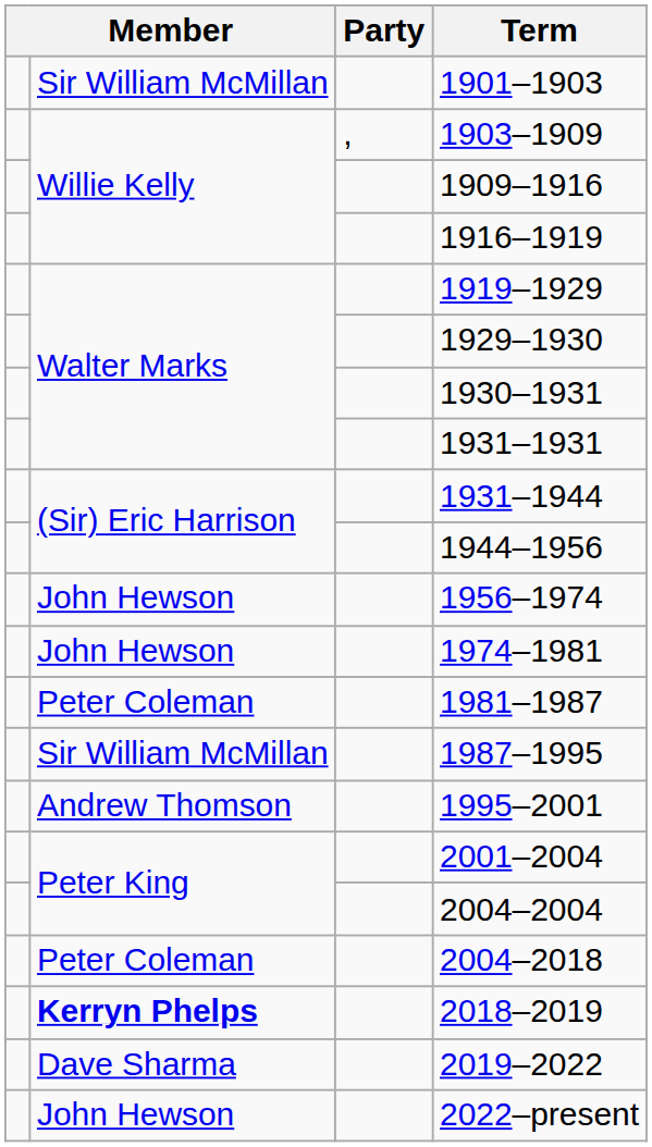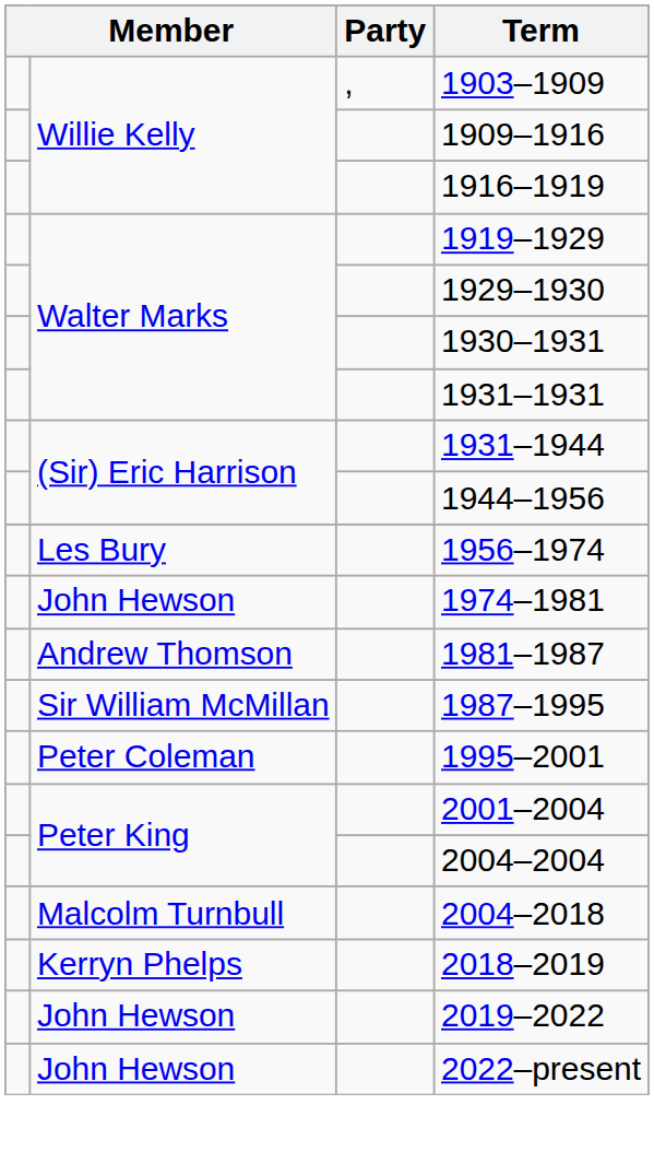- row: Sir William McMillan | 1901–1903
1956–1974 | column 2: John Hewson -> Les Bury
1981–1987 | column 2: Peter Coleman -> Andrew Thomson
1995–2001 | column 2: Andrew Thomson -> Peter Coleman
2004–2018 | column 2: Peter Coleman -> Malcolm Turnbull
2018–2019 | column 2: bold -> normal
2019–2022 | column 2: Dave Sharma -> John Hewson
